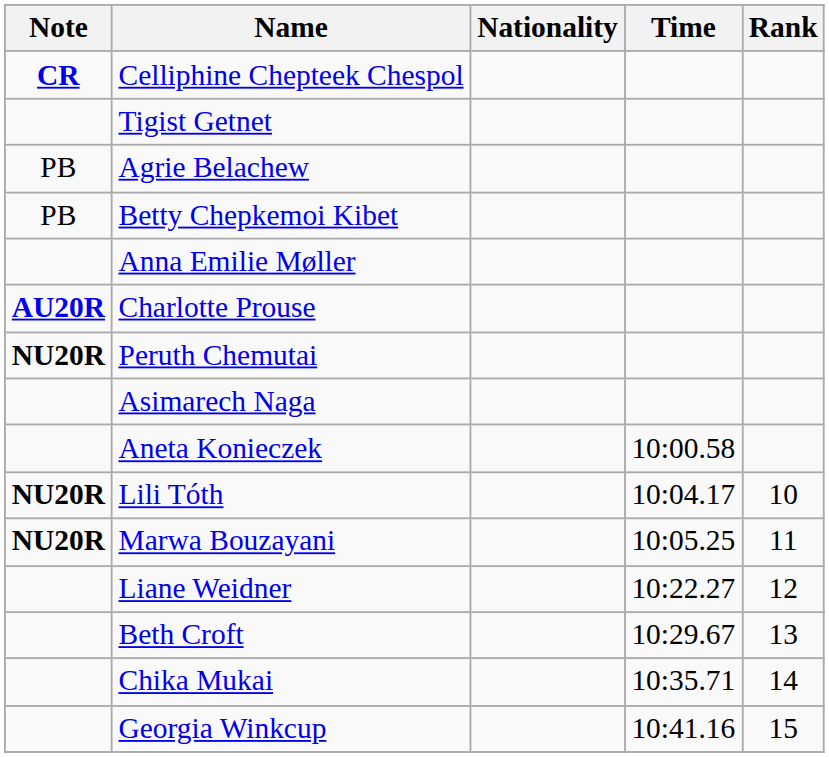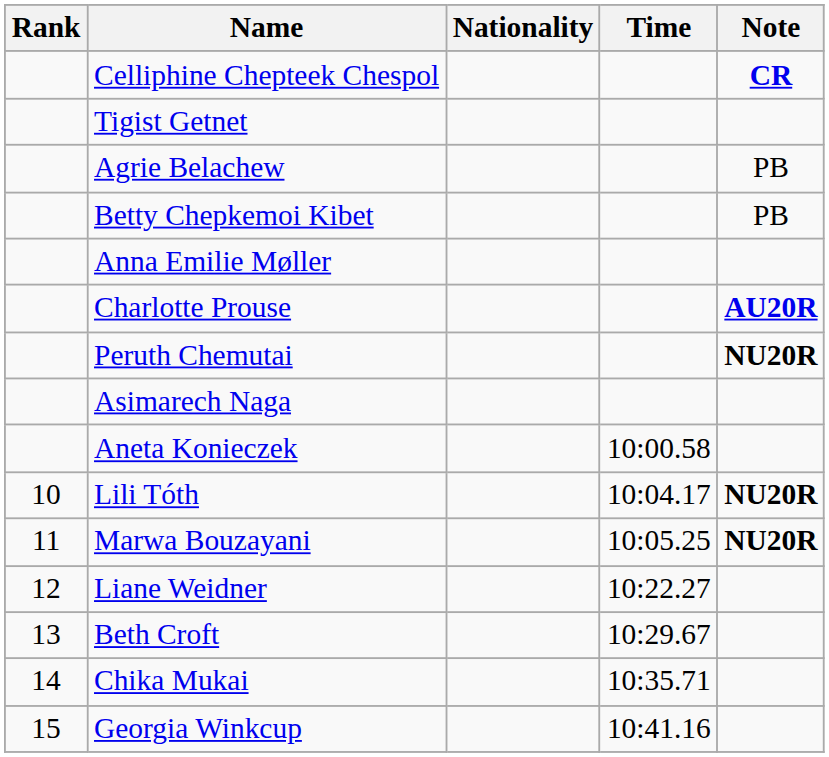columns swapped: Rank <-> Note
